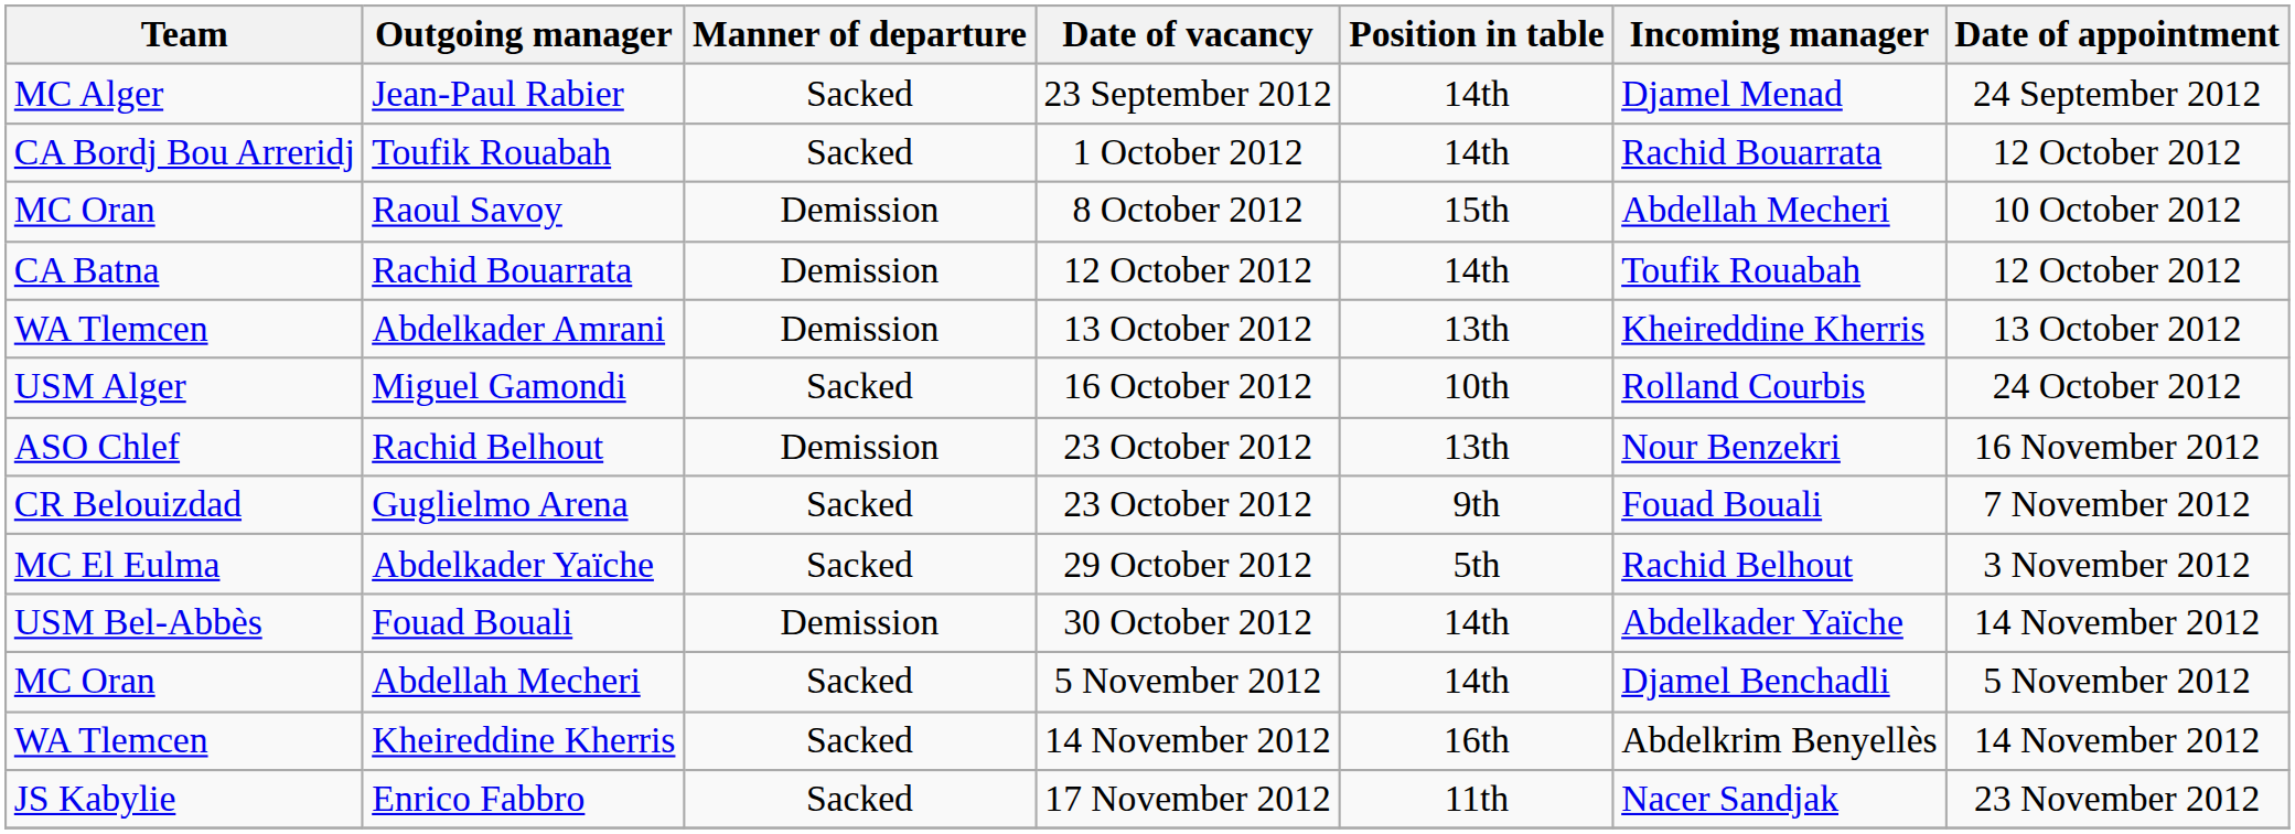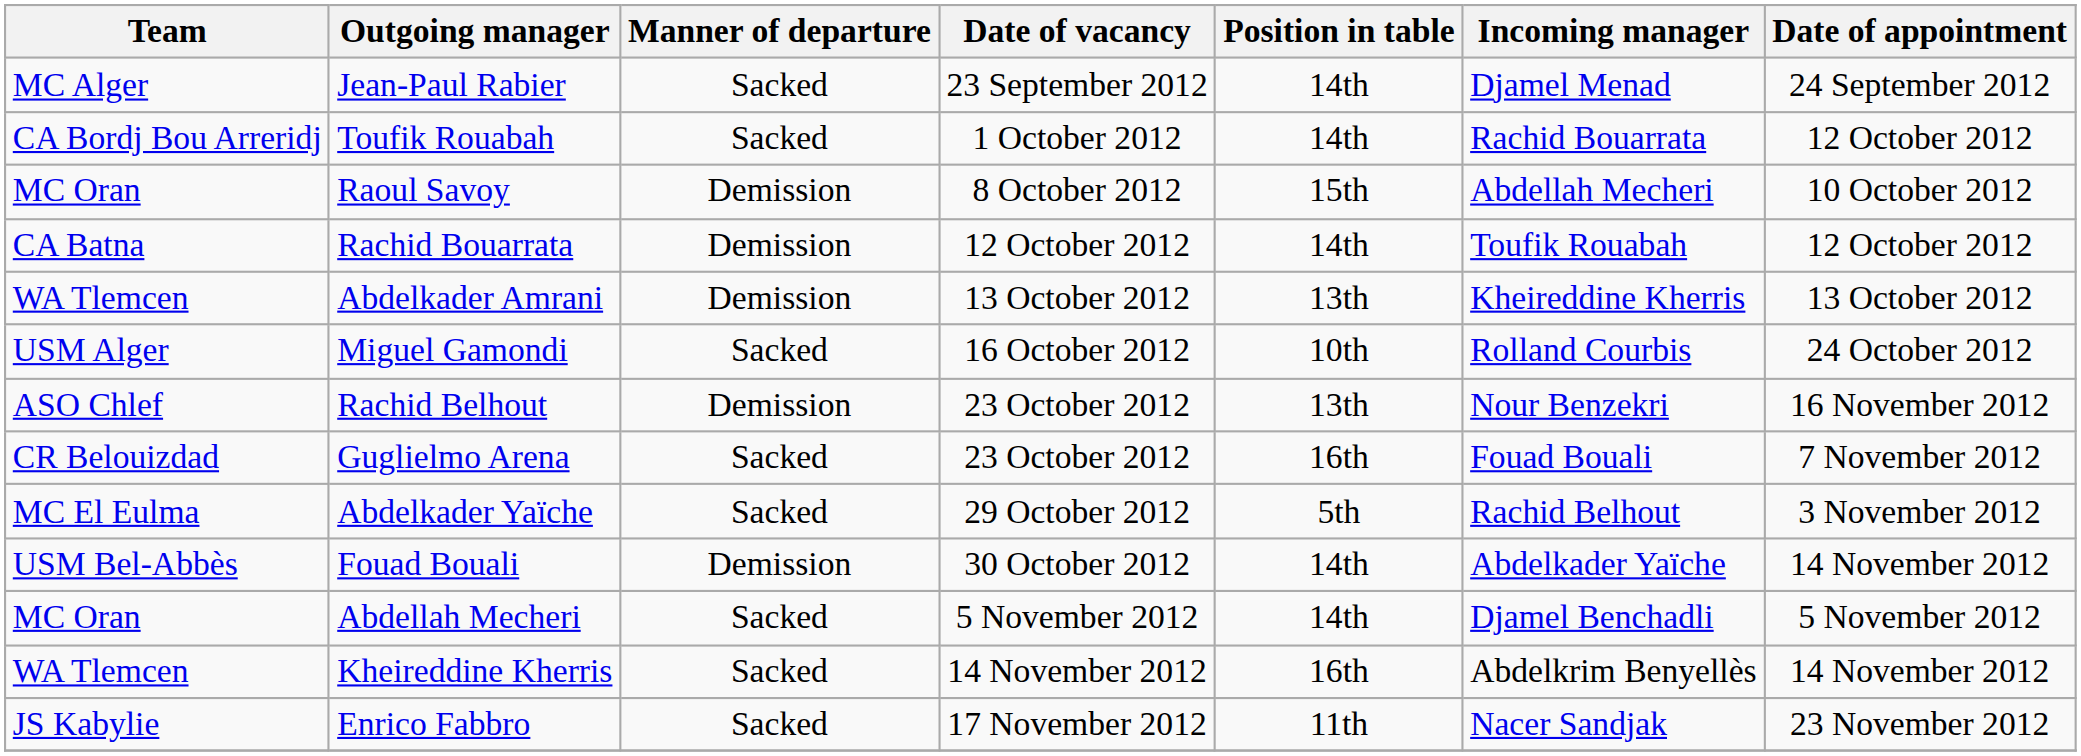Guglielmo Arena | Position in table: 9th -> 16th
